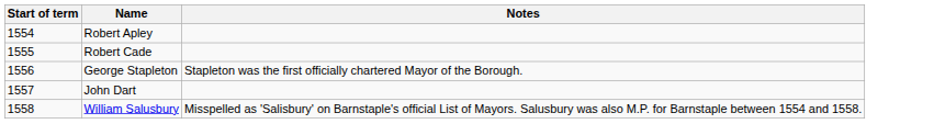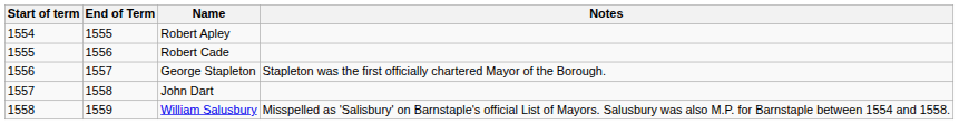+ column: End of Term | 1555 | 1556 | 1557 | 1558 | 1559
